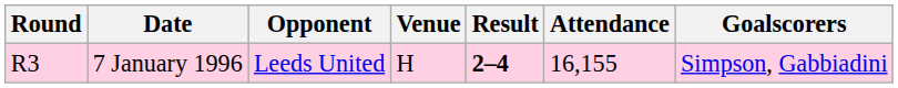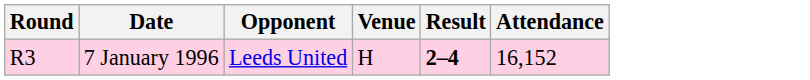- column: Goalscorers | Simpson, Gabbiadini
7 January 1996 | Attendance: 16,155 -> 16,152
